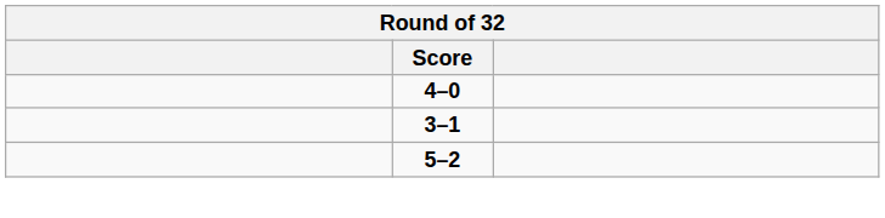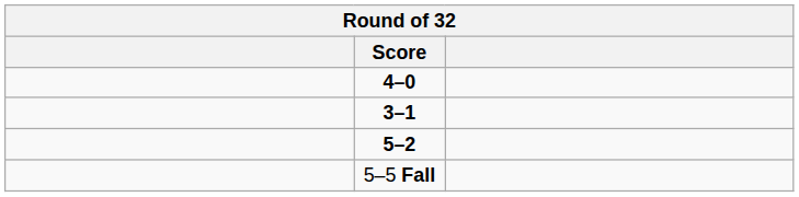+ row: 5–5 Fall
